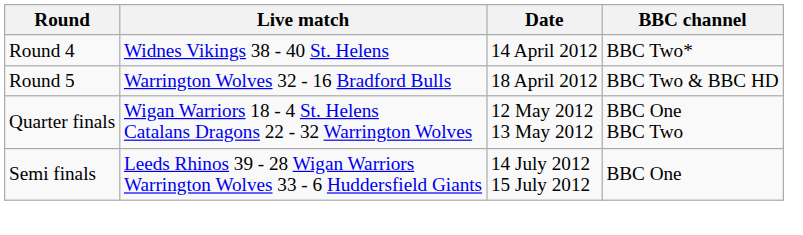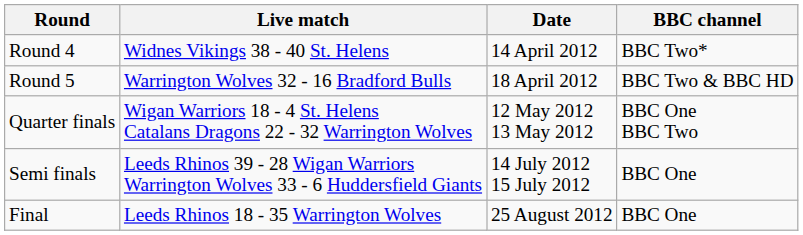+ row: Final | Leeds Rhinos 18 - 35 Warrington Wolves | 25 August 2012 | BBC One
